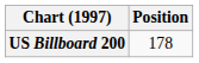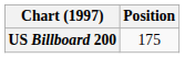US Billboard 200 | Position: 178 -> 175
